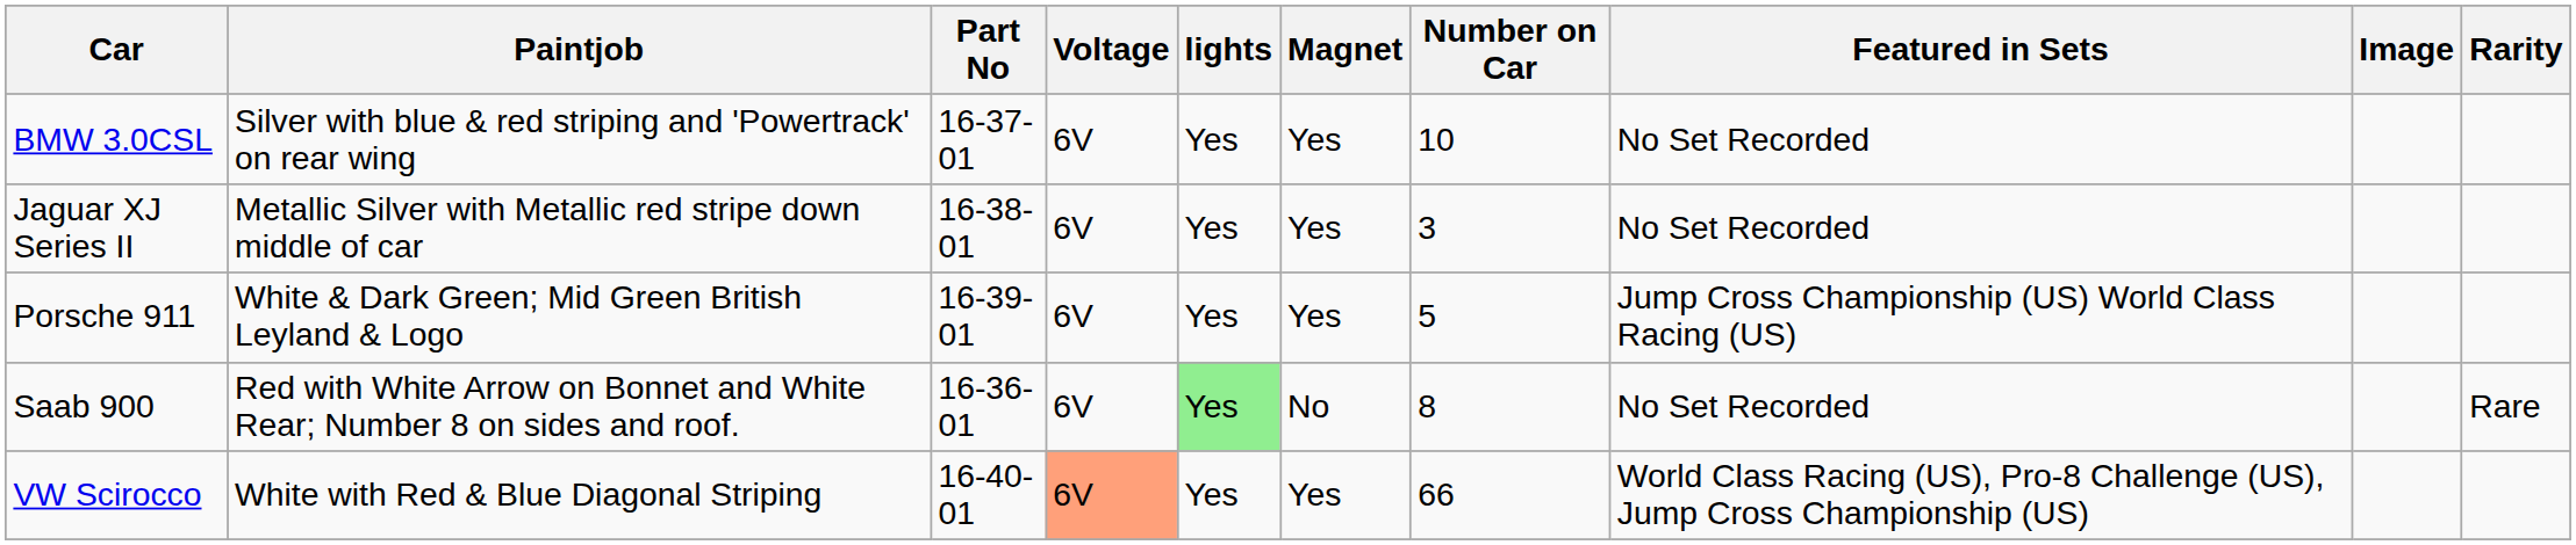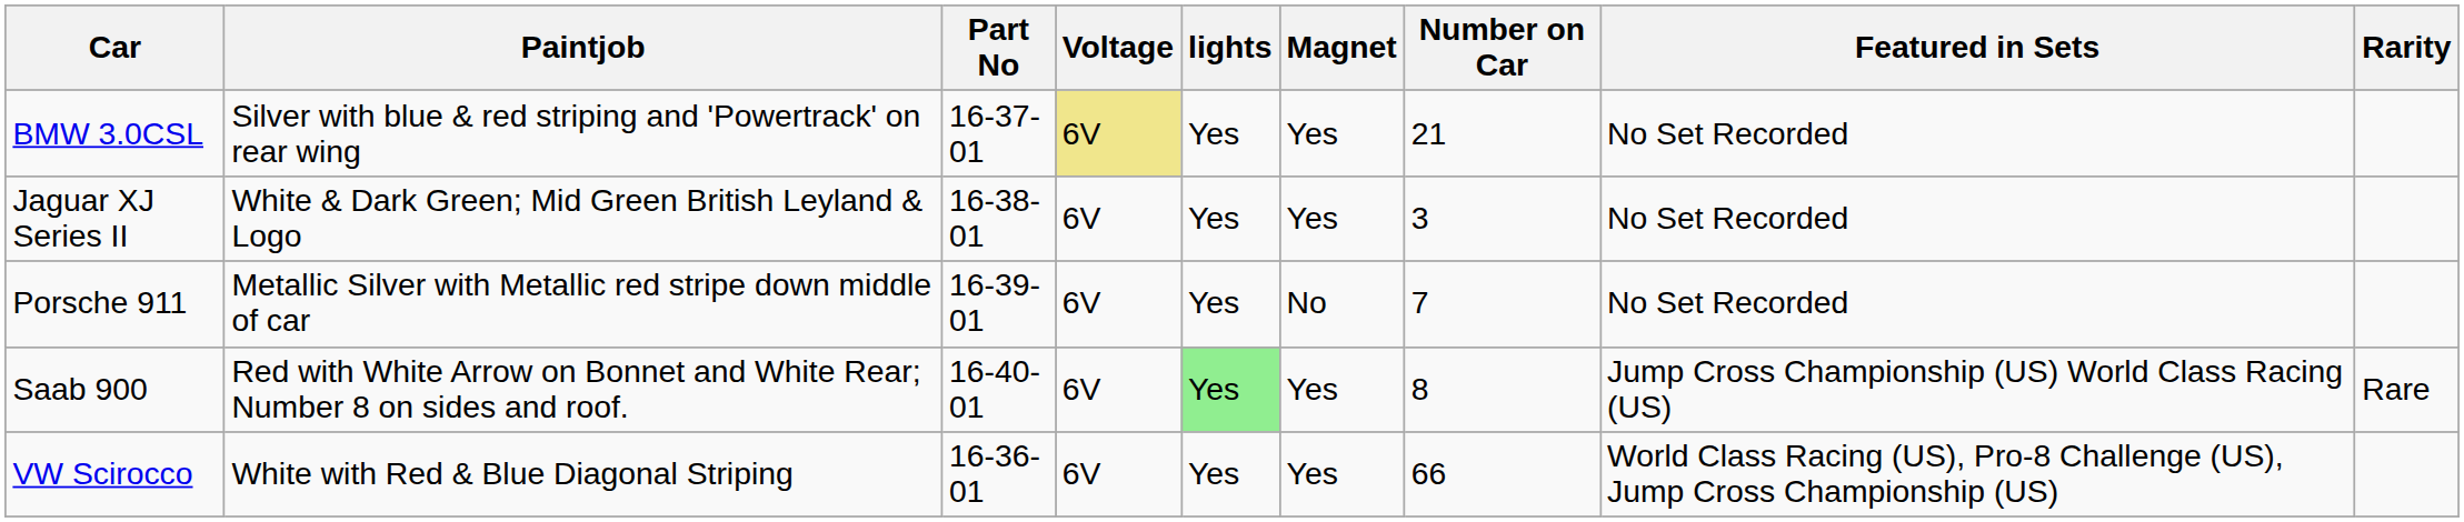- column: Image
BMW 3.0CSL | Voltage: no background -> khaki background
BMW 3.0CSL | Number on Car: 10 -> 21
Jaguar XJ Series II | Paintjob: Metallic Silver with Metallic red stripe down middle of car -> White & Dark Green; Mid Green British Leyland & Logo
Porsche 911 | Paintjob: White & Dark Green; Mid Green British Leyland & Logo -> Metallic Silver with Metallic red stripe down middle of car
Porsche 911 | Magnet: Yes -> No
Porsche 911 | Number on Car: 5 -> 7
Porsche 911 | Featured in Sets: Jump Cross Championship (US) World Class Racing (US) -> No Set Recorded
Saab 900 | Part No: 16-36-01 -> 16-40-01
Saab 900 | Magnet: No -> Yes
Saab 900 | Featured in Sets: No Set Recorded -> Jump Cross Championship (US) World Class Racing (US)
VW Scirocco | Part No: 16-40-01 -> 16-36-01
VW Scirocco | Voltage: lightsalmon background -> no background
